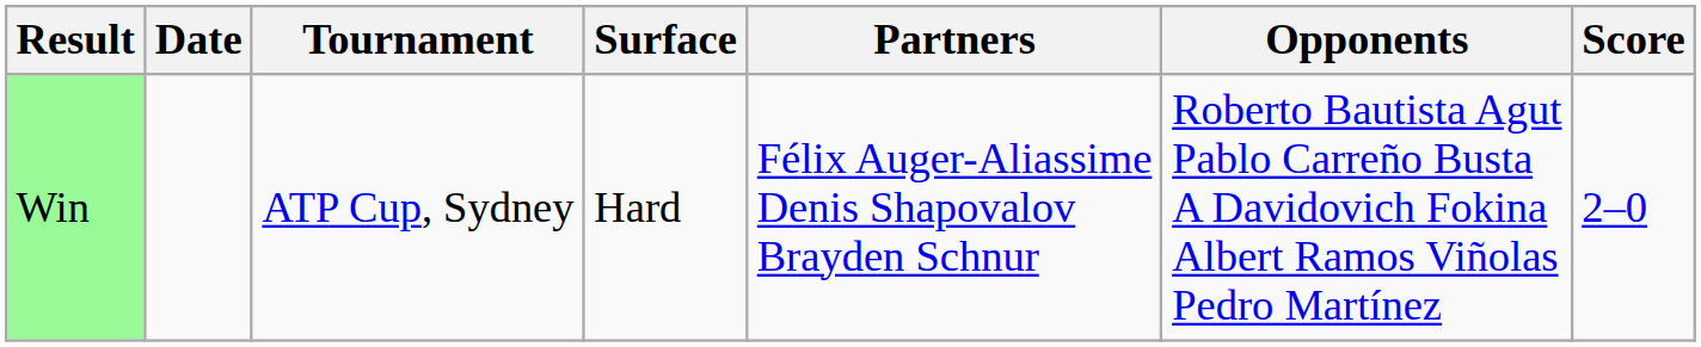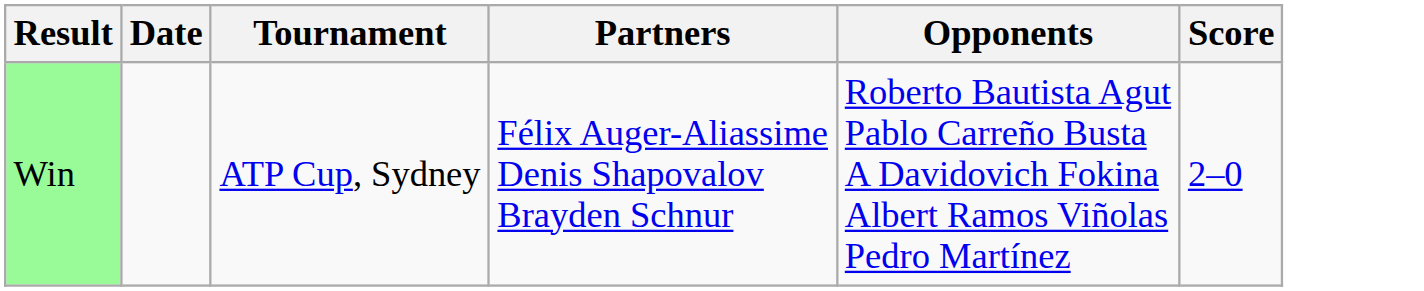- column: Surface | Hard
